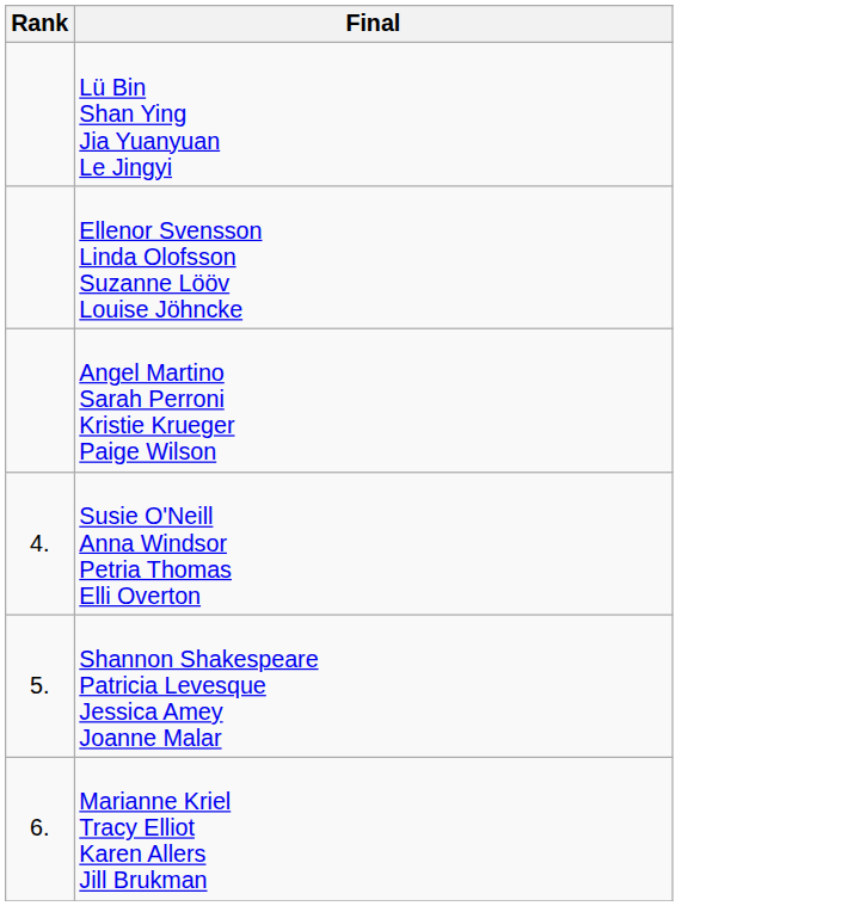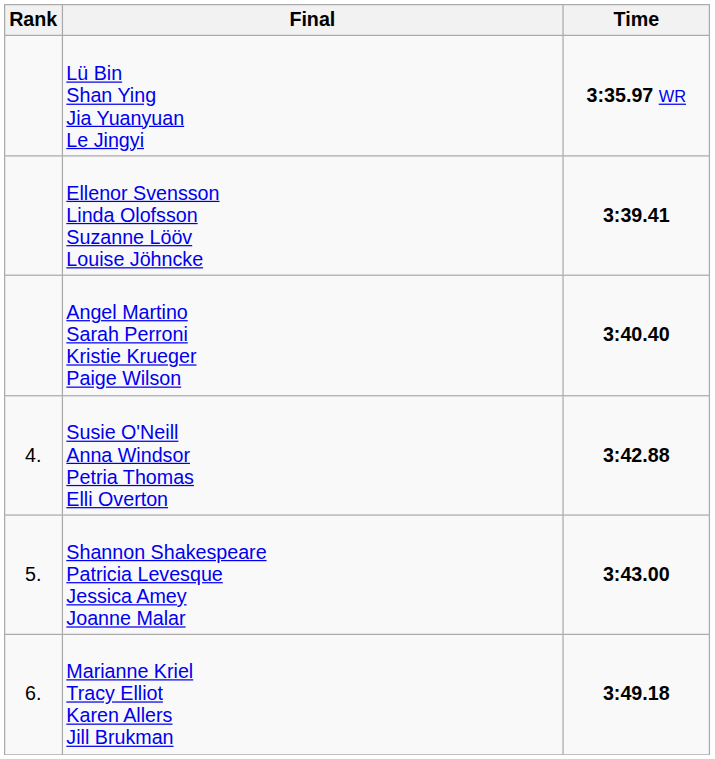+ column: Time | 3:35.97 WR | 3:39.41 | 3:40.40 | 3:42.88 | 3:43.00 | 3:49.18
